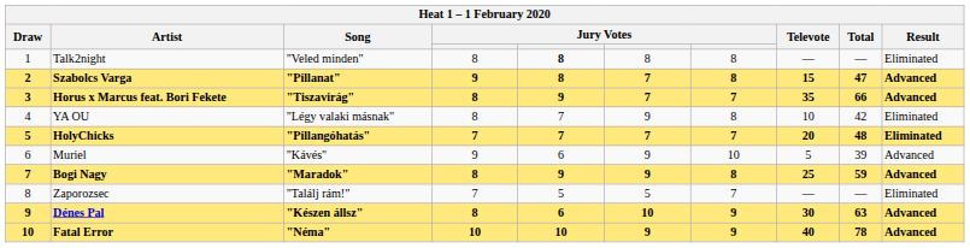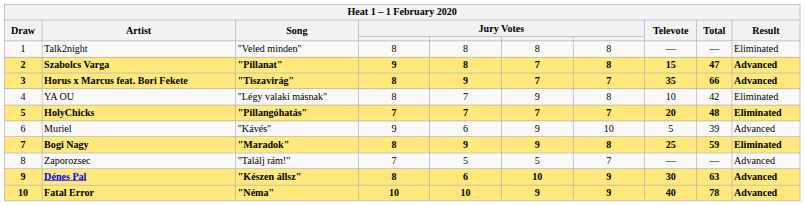Talk2night | column 5: bold -> normal
Bogi Nagy | Result: Advanced -> Eliminated
Zaporozsec | Result: Eliminated -> Advanced
